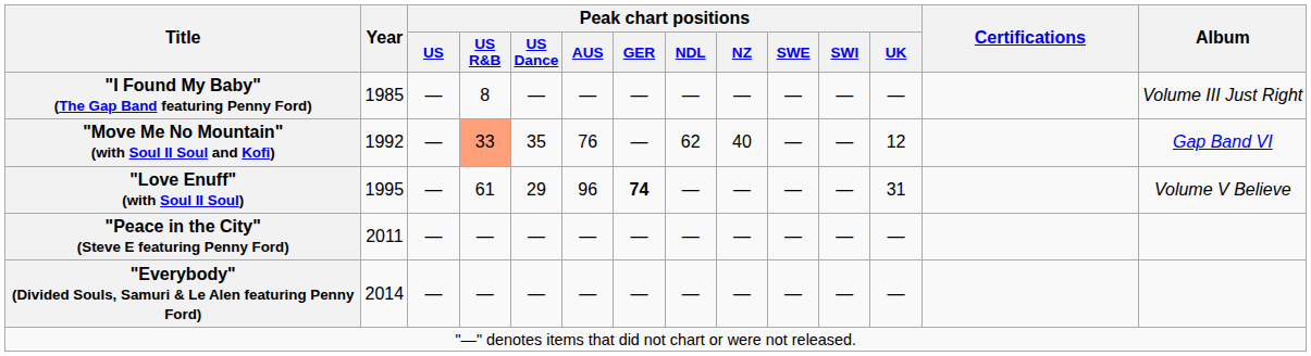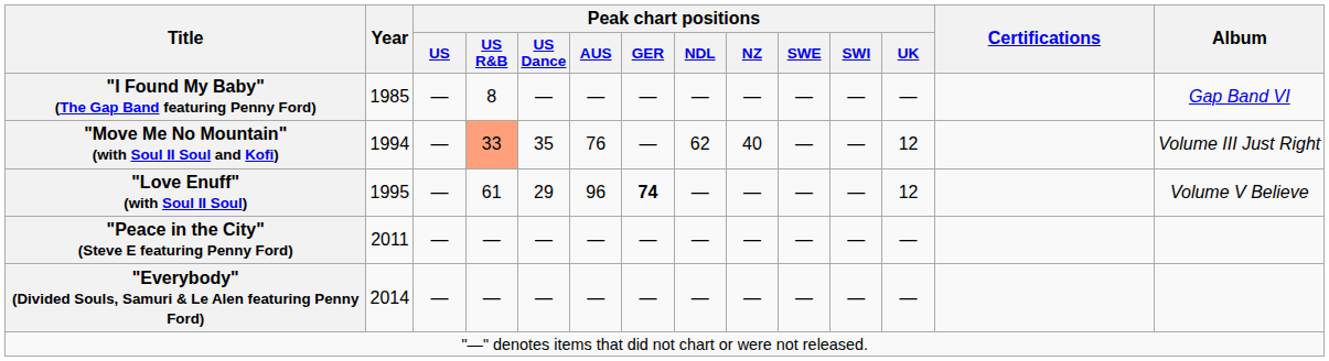"I Found My Baby" (The Gap Band featuring Penny Ford) | Album: Volume III Just Right -> Gap Band VI
"Move Me No Mountain" (with Soul II Soul and Kofi) | Year: 1992 -> 1994
"Move Me No Mountain" (with Soul II Soul and Kofi) | Album: Gap Band VI -> Volume III Just Right
"Love Enuff" (with Soul II Soul) | Peak chart positions / UK: 31 -> 12
